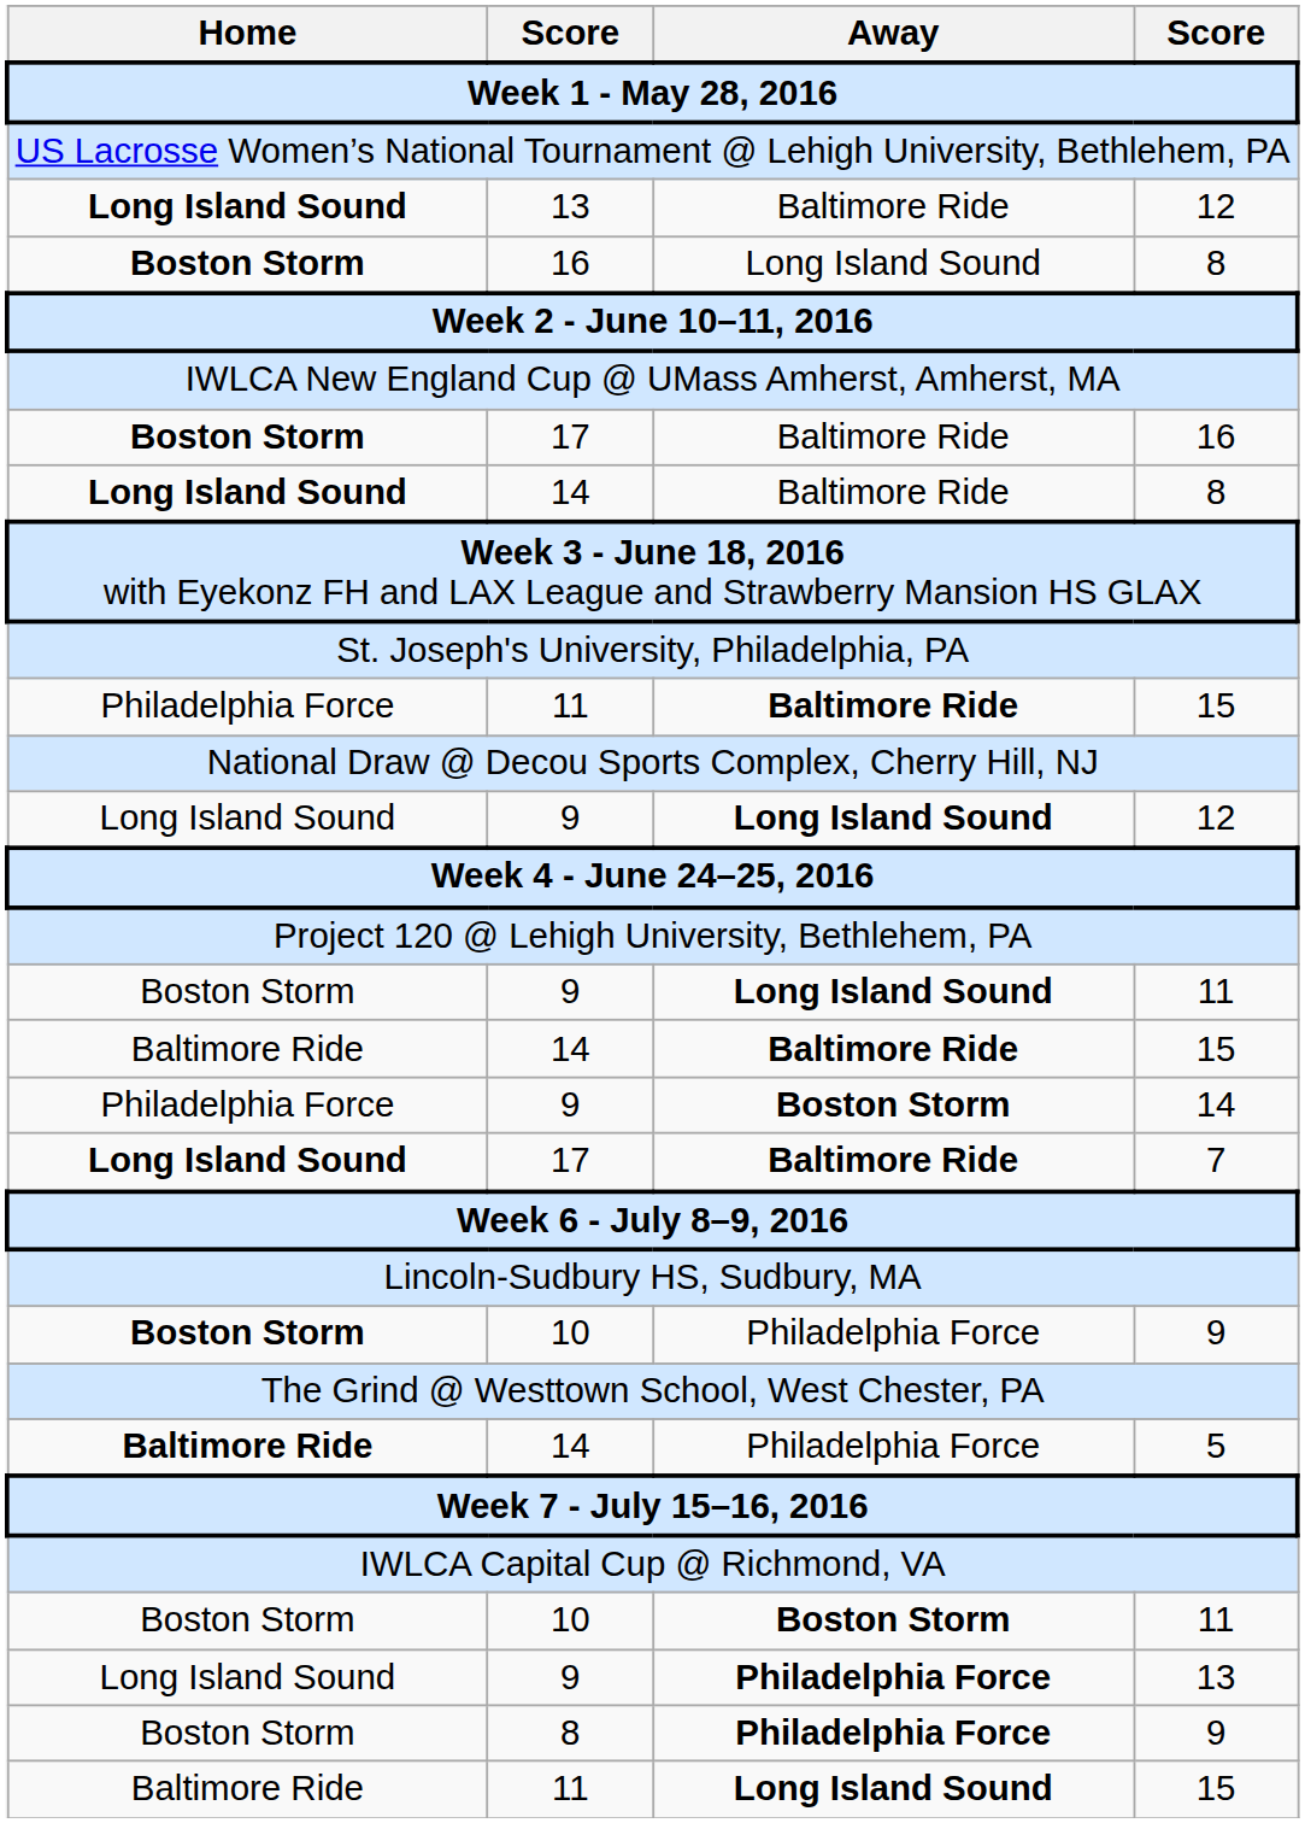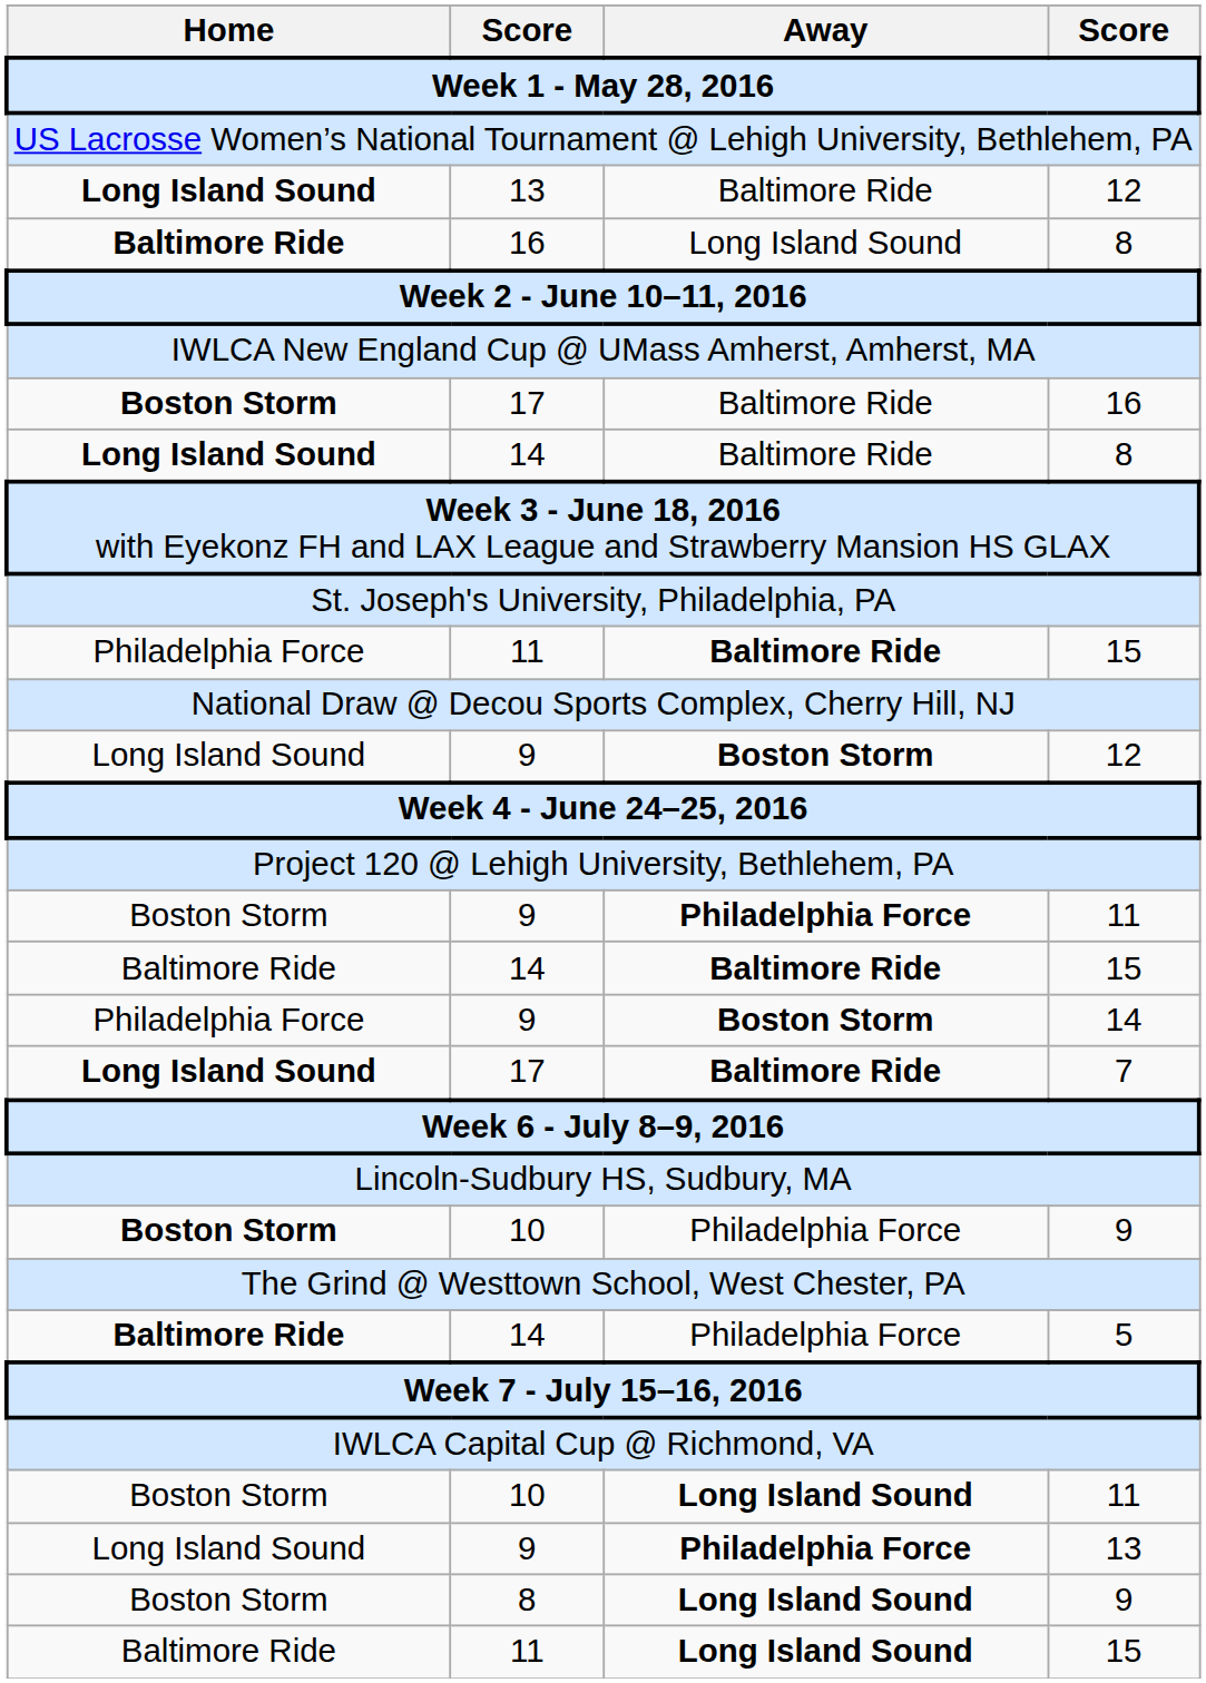16 / 8 | Home: Boston Storm -> Baltimore Ride
9 / 12 | Away: Long Island Sound -> Boston Storm
9 / 11 | Away: Long Island Sound -> Philadelphia Force
10 / 11 | Away: Boston Storm -> Long Island Sound
8 / 9 | Away: Philadelphia Force -> Long Island Sound
